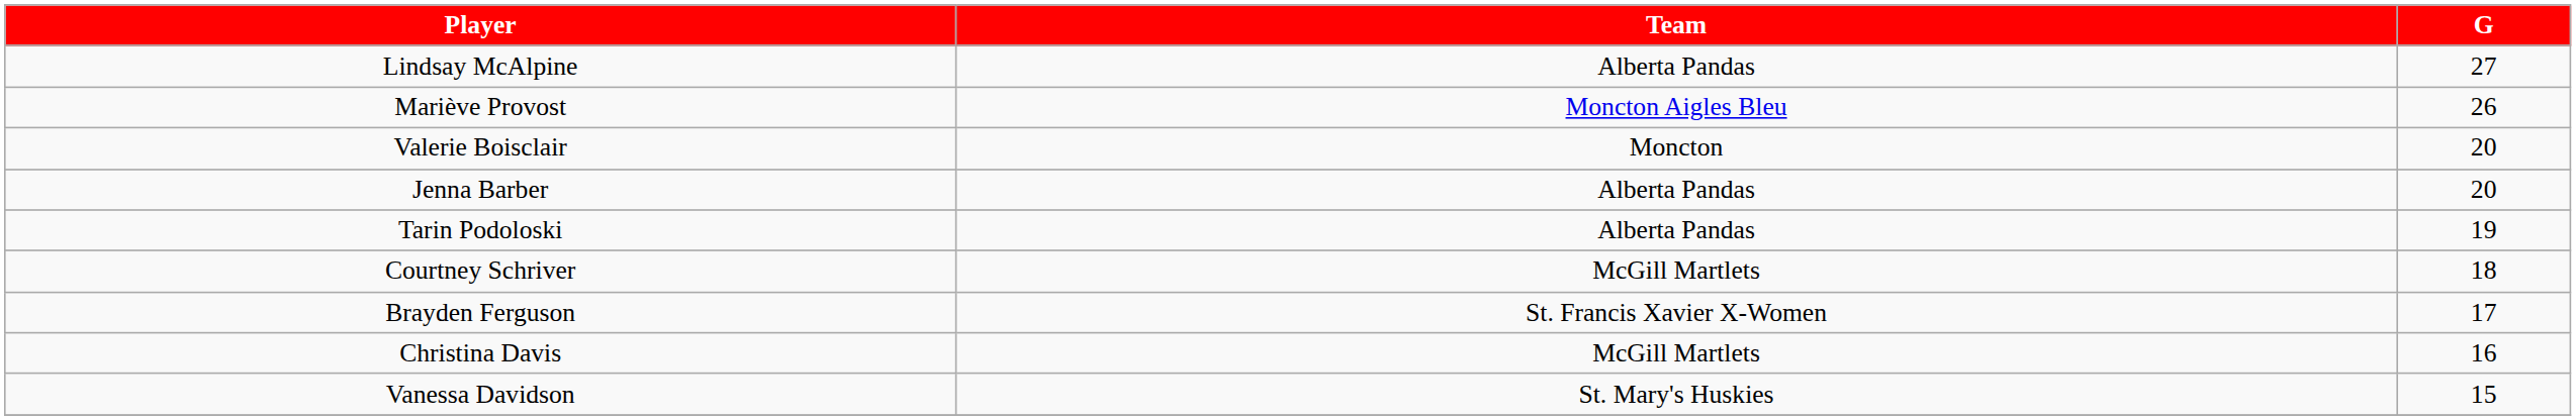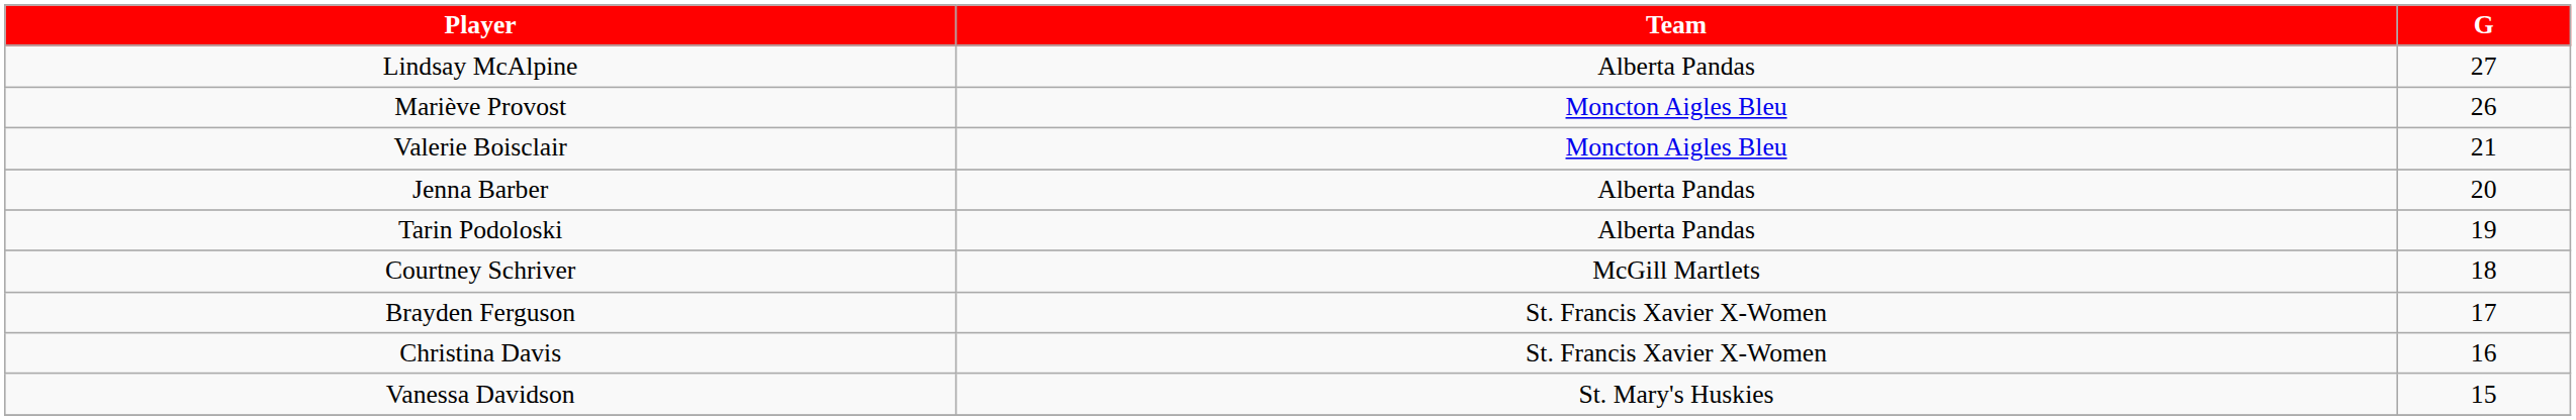Valerie Boisclair | Team: Moncton -> Moncton Aigles Bleu
Valerie Boisclair | G: 20 -> 21
Christina Davis | Team: McGill Martlets -> St. Francis Xavier X-Women
